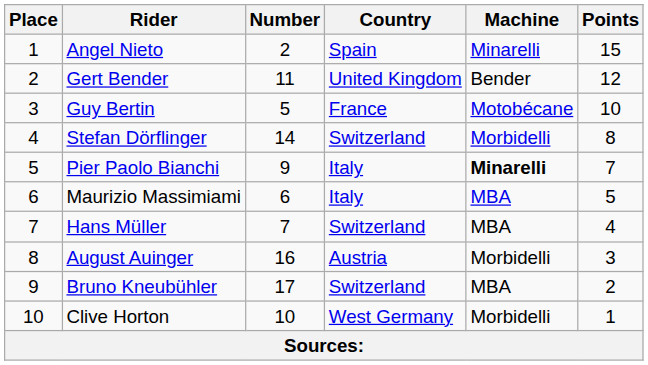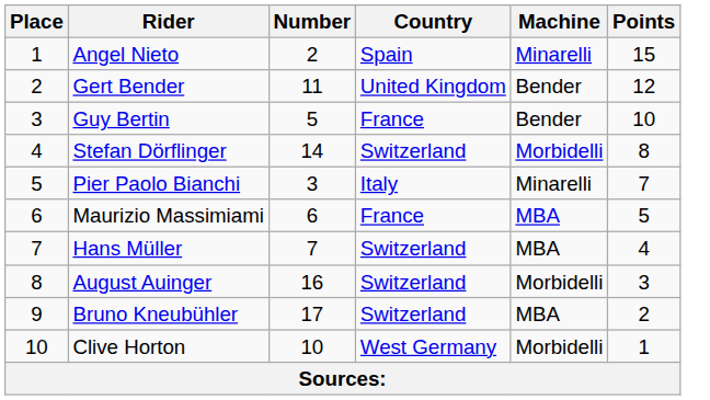Guy Bertin | Machine: Motobécane -> Bender
Pier Paolo Bianchi | Number: 9 -> 3
Pier Paolo Bianchi | Machine: bold -> normal
Maurizio Massimiami | Country: Italy -> France
August Auinger | Country: Austria -> Switzerland
